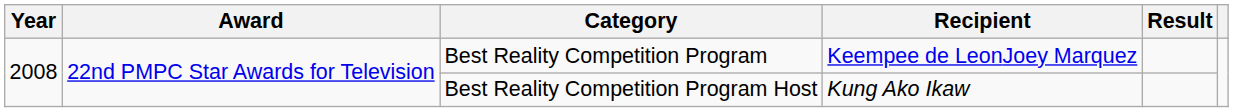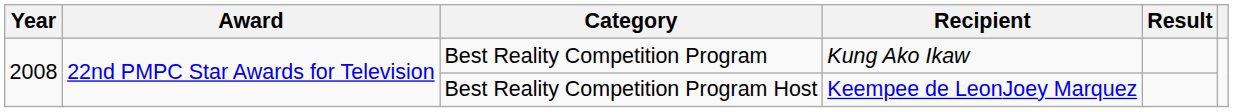Best Reality Competition Program | Recipient: Keempee de LeonJoey Marquez -> Kung Ako Ikaw
Best Reality Competition Program Host | Recipient: Kung Ako Ikaw -> Keempee de LeonJoey Marquez
